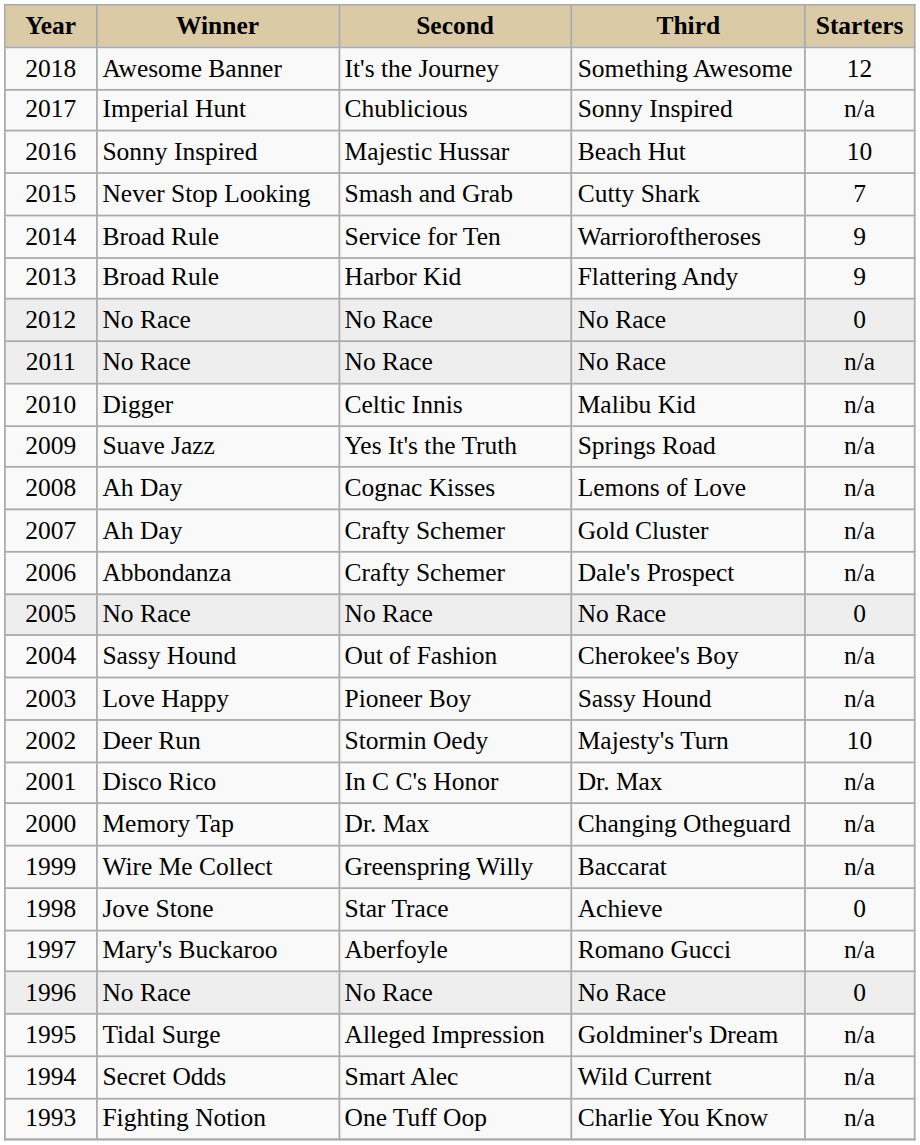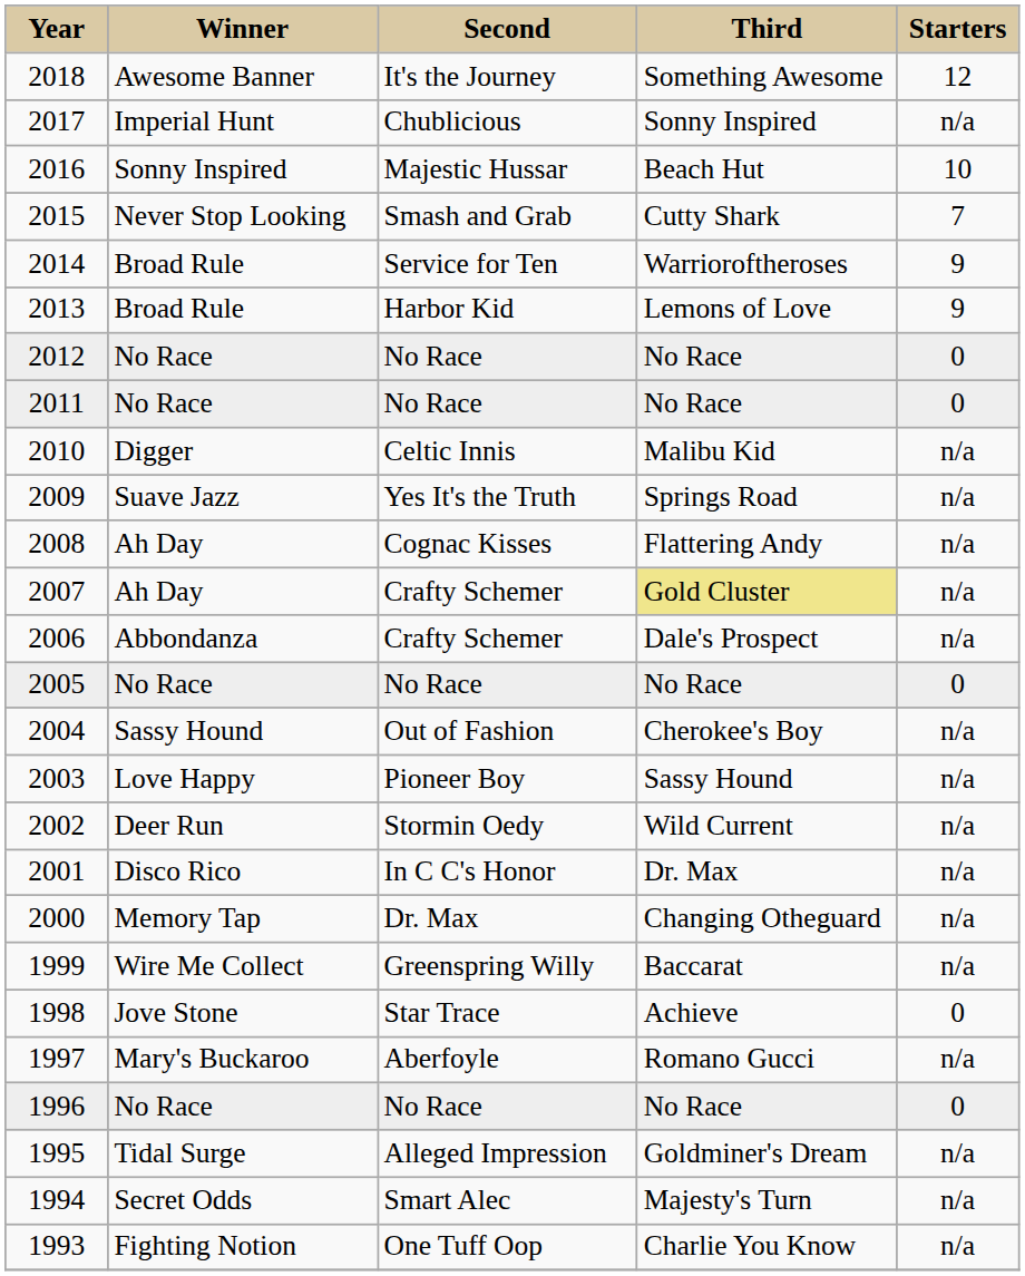2013 | column 4: Flattering Andy -> Lemons of Love
2011 | column 5: n/a -> 0
2008 | column 4: Lemons of Love -> Flattering Andy
2007 | column 4: no background -> khaki background
2002 | column 4: Majesty's Turn -> Wild Current
2002 | column 5: 10 -> n/a
1994 | column 4: Wild Current -> Majesty's Turn
